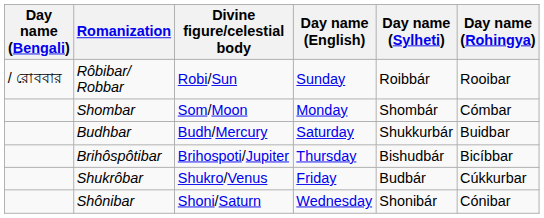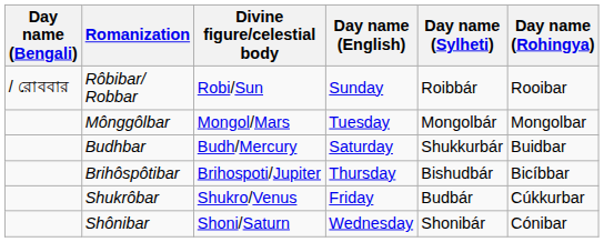- row: Shombar | Som/Moon | Monday | Shombár | Cómbar
+ row: Mônggôlbar | Mongol/Mars | Tuesday | Mongolbár | Mongolbar
